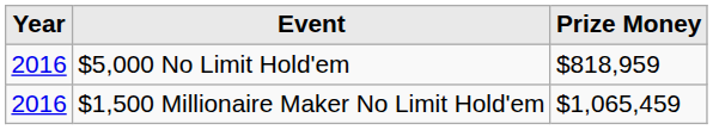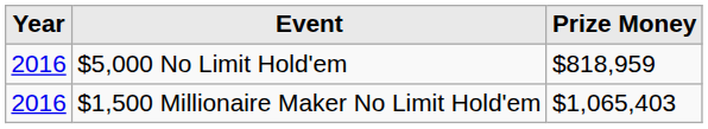$1,500 Millionaire Maker No Limit Hold'em | Prize Money: $1,065,459 -> $1,065,403
